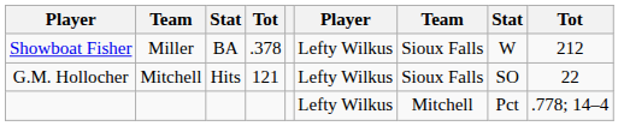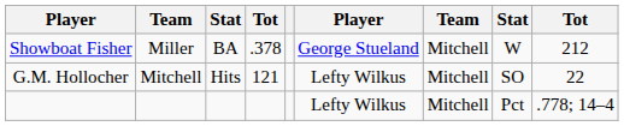Showboat Fisher | column 6: Lefty Wilkus -> George Stueland
Showboat Fisher | column 7: Sioux Falls -> Mitchell
G.M. Hollocher | column 7: Sioux Falls -> Mitchell
